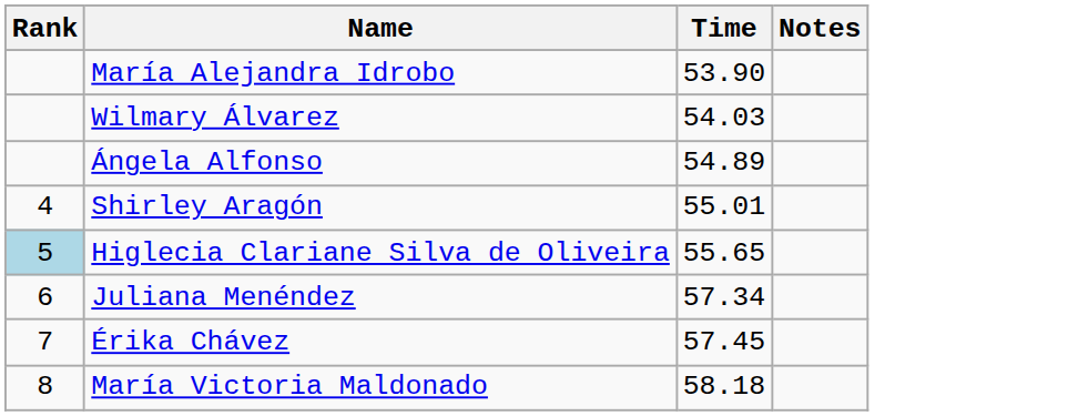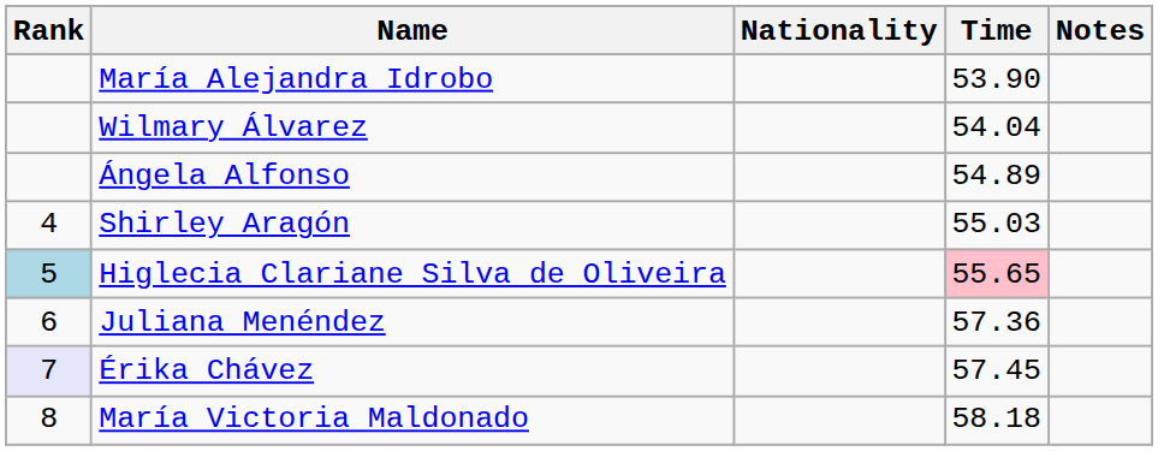+ column: Nationality
Wilmary Álvarez | Time: 54.03 -> 54.04
Shirley Aragón | Time: 55.01 -> 55.03
Higlecia Clariane Silva de Oliveira | Time: no background -> pink background
Juliana Menéndez | Time: 57.34 -> 57.36
Érika Chávez | Rank: no background -> lavender background
